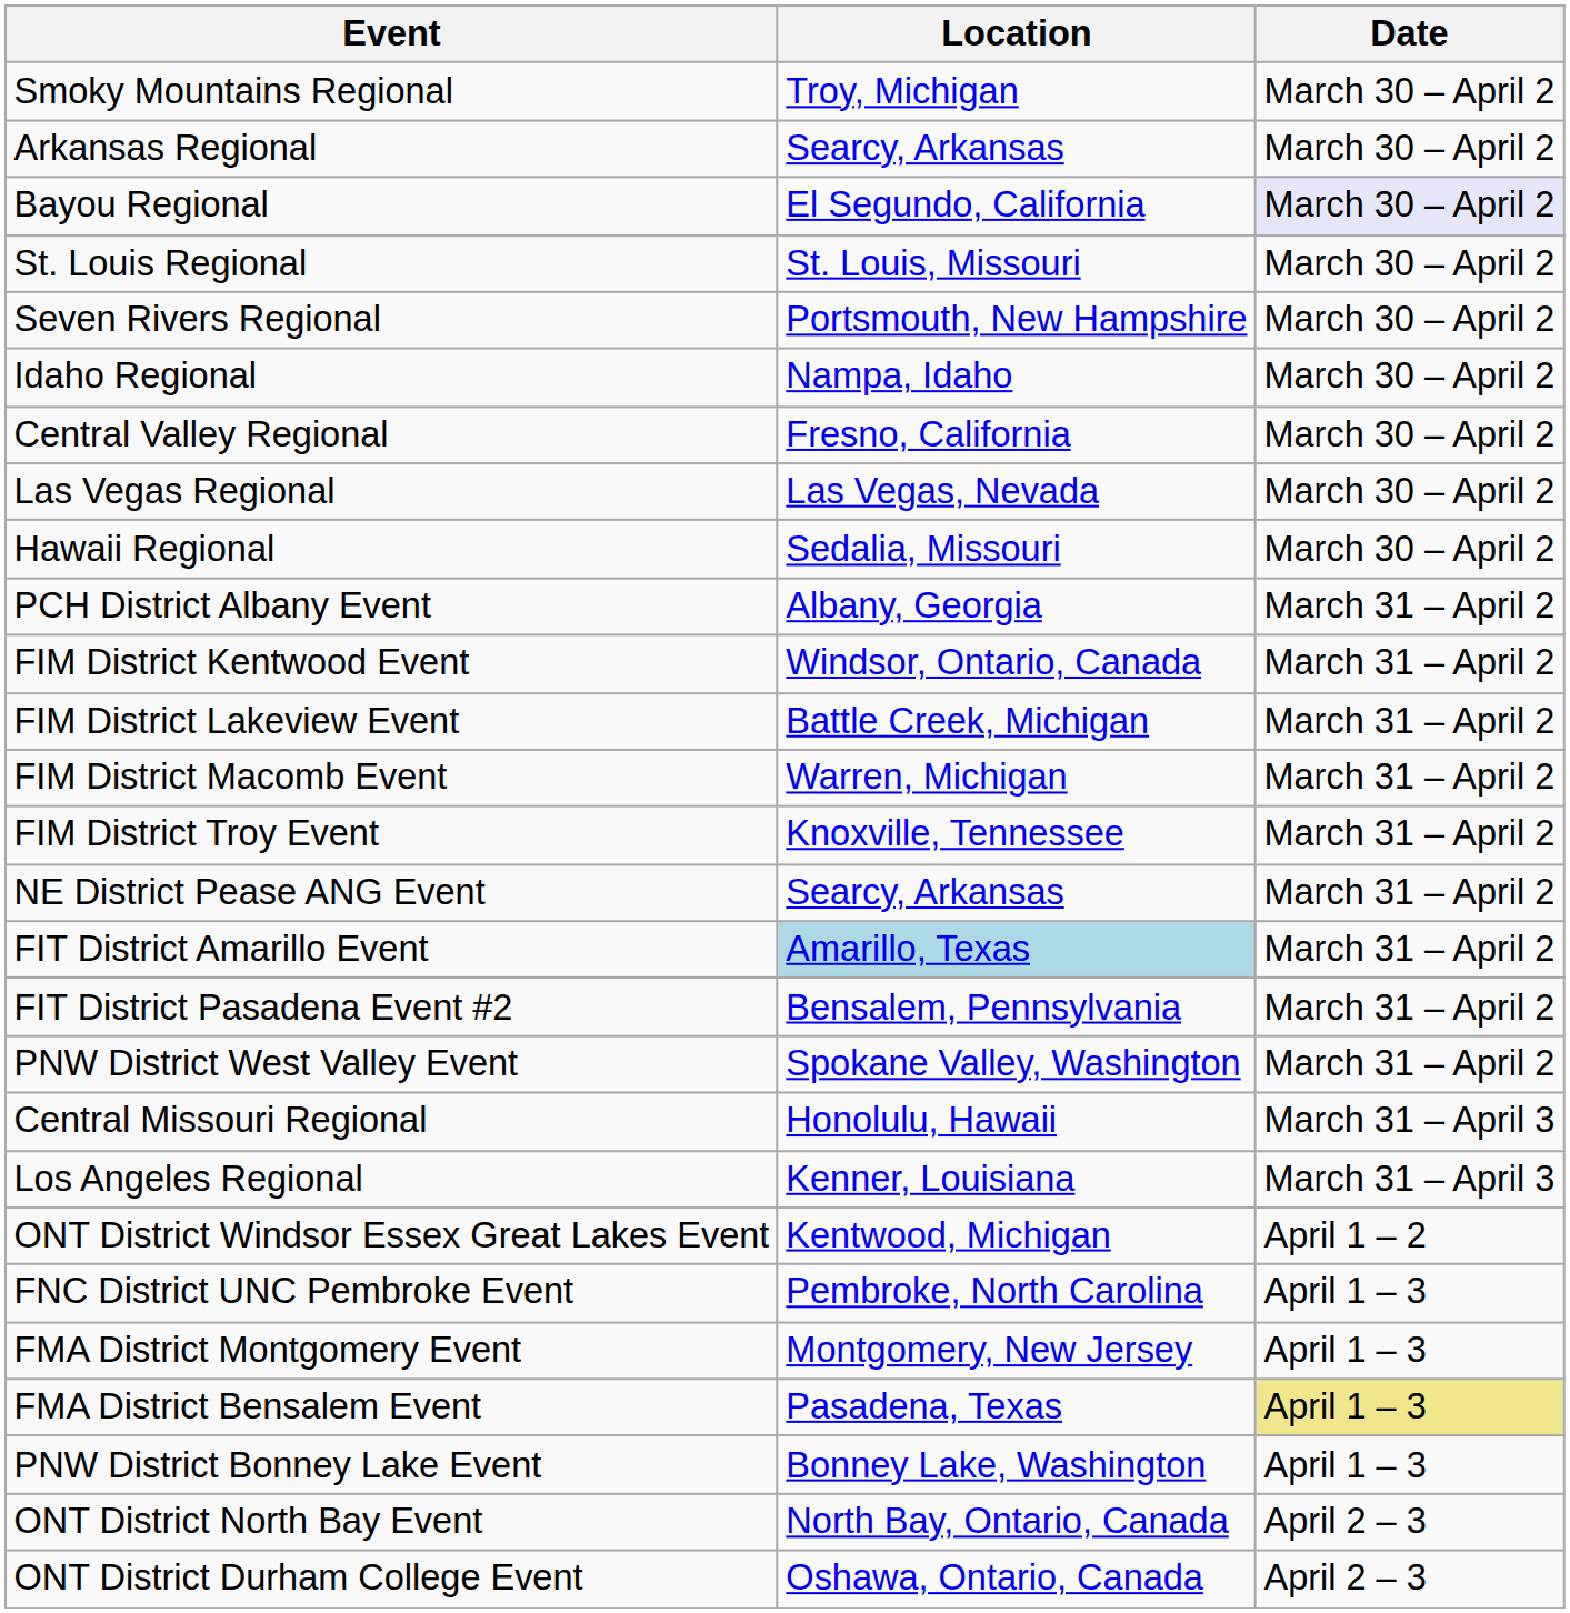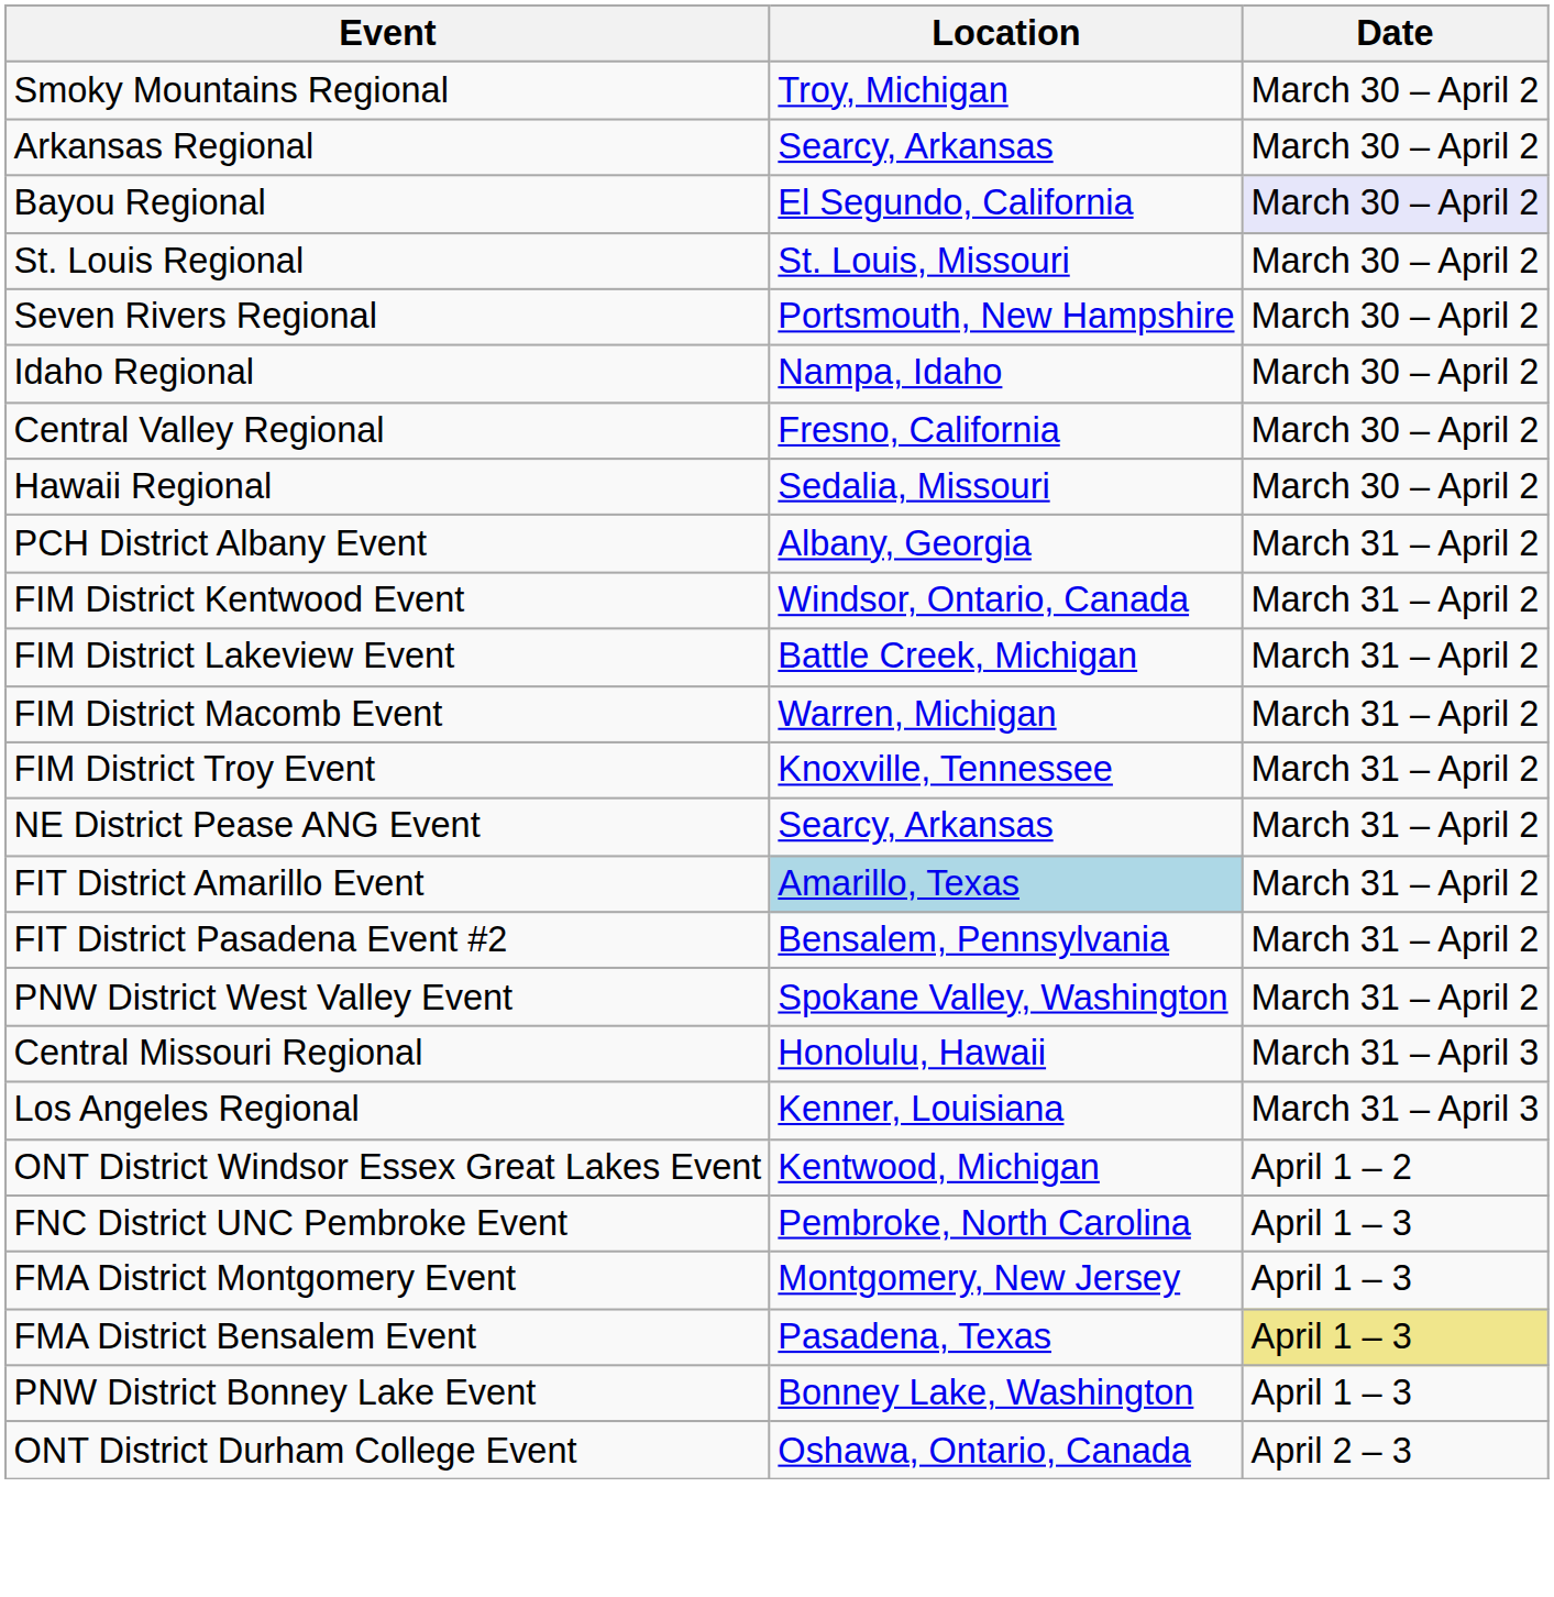- row: Las Vegas Regional | Las Vegas, Nevada | March 30 – April 2
- row: ONT District North Bay Event | North Bay, Ontario, Canada | April 2 – 3
